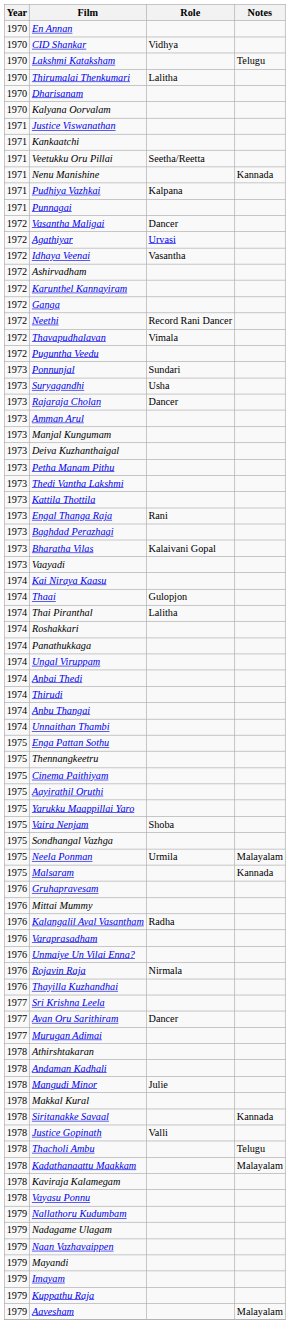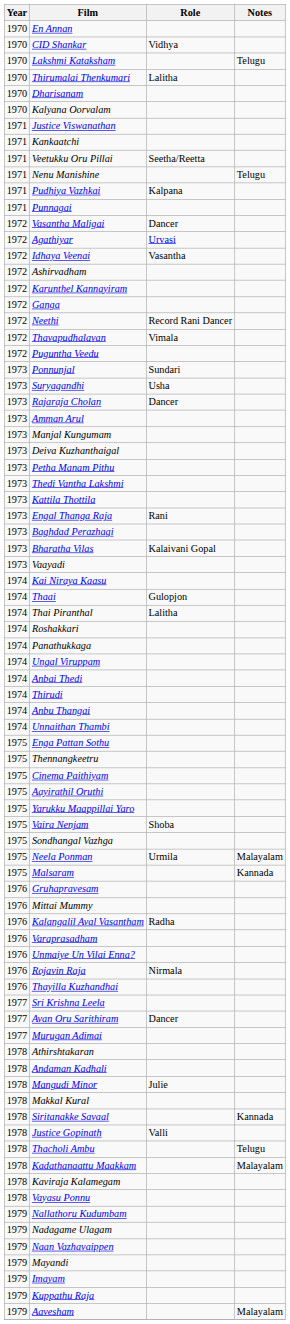Nenu Manishine | Notes: Kannada -> Telugu
